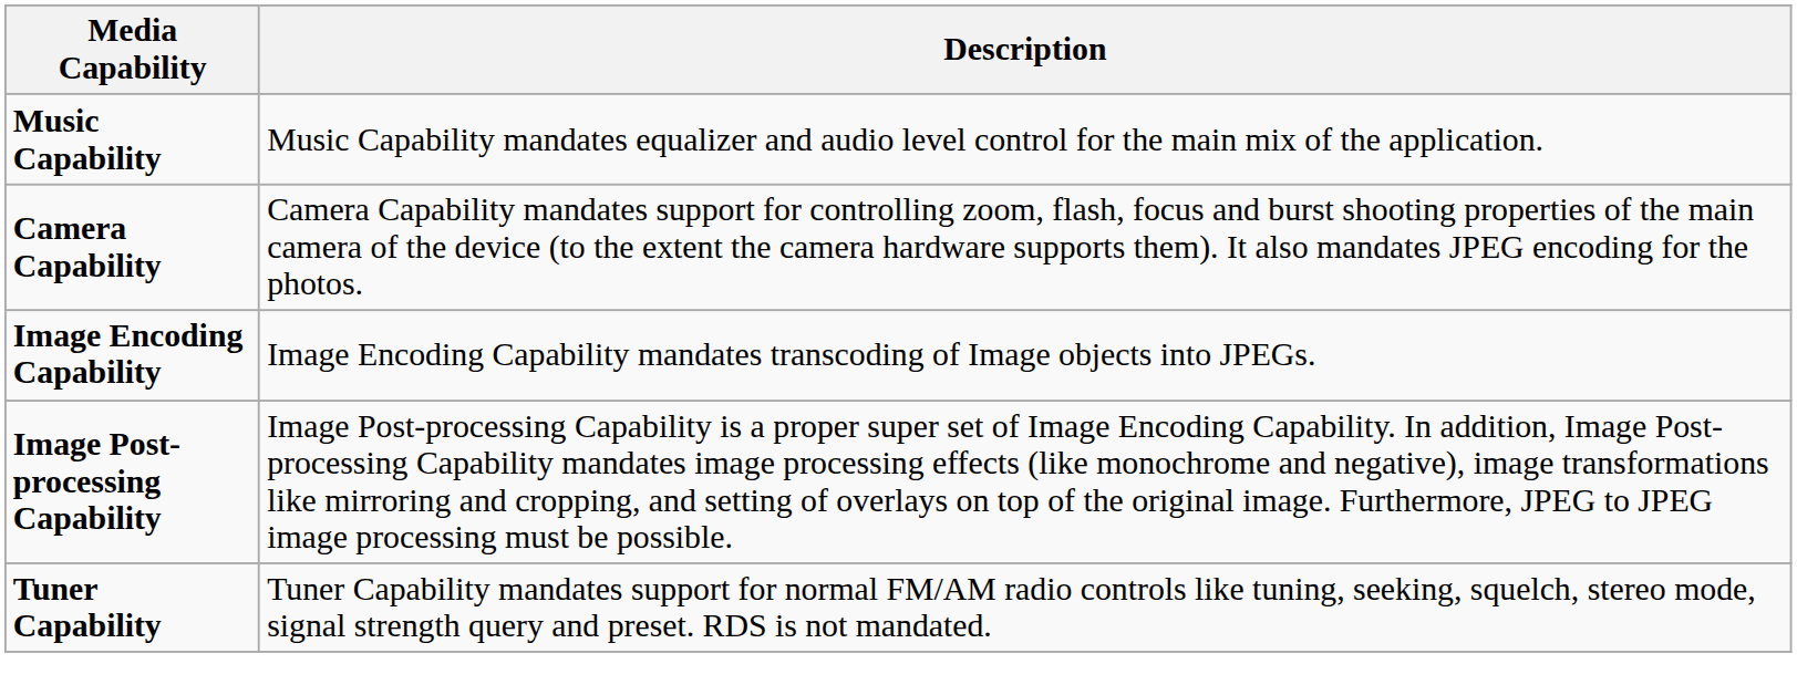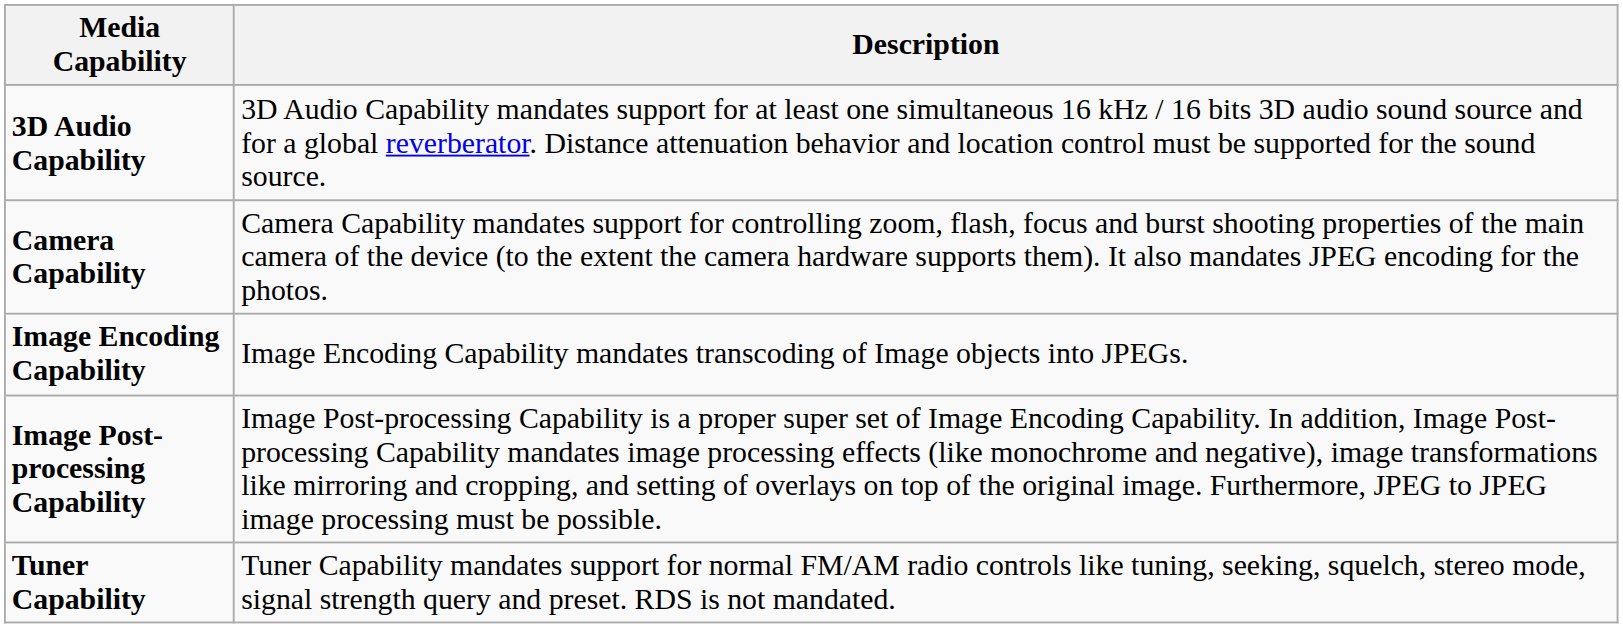- row: Music Capability | Music Capability mandates equalizer and audio level control for the main mix of the application.
+ row: 3D Audio Capability | 3D Audio Capability mandates support for at least one simultaneous 16 kHz / 16 bits 3D audio sound source and for a global reverberator. Distance attenuation behavior and location control must be supported for the sound source.
